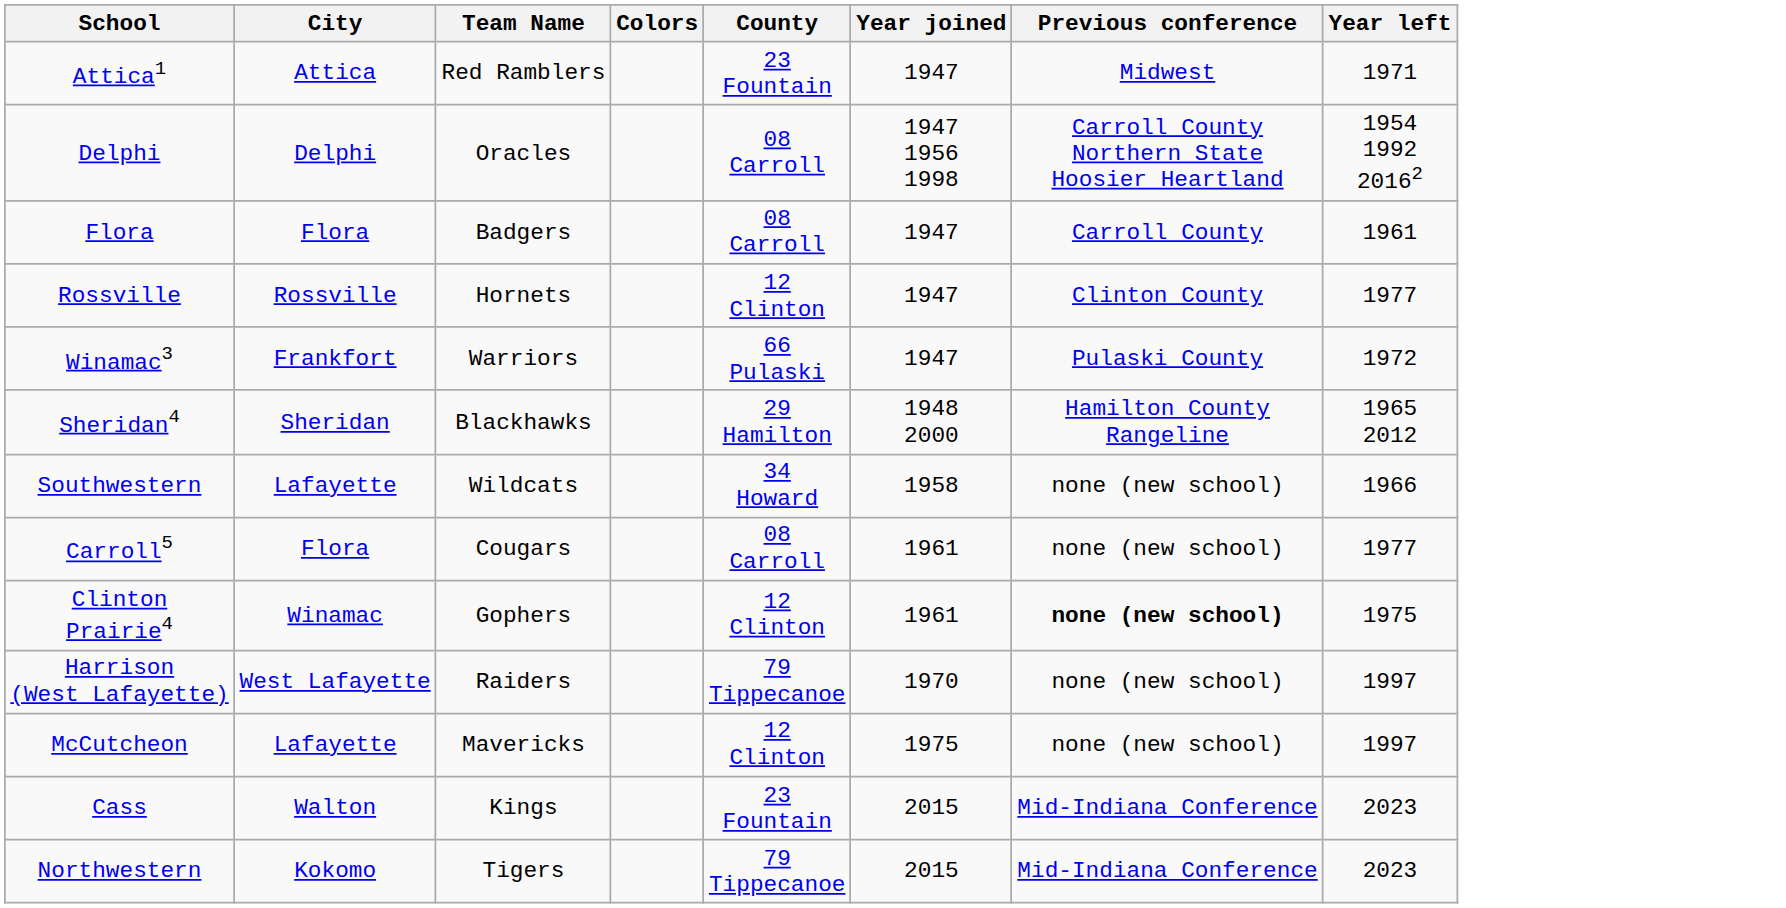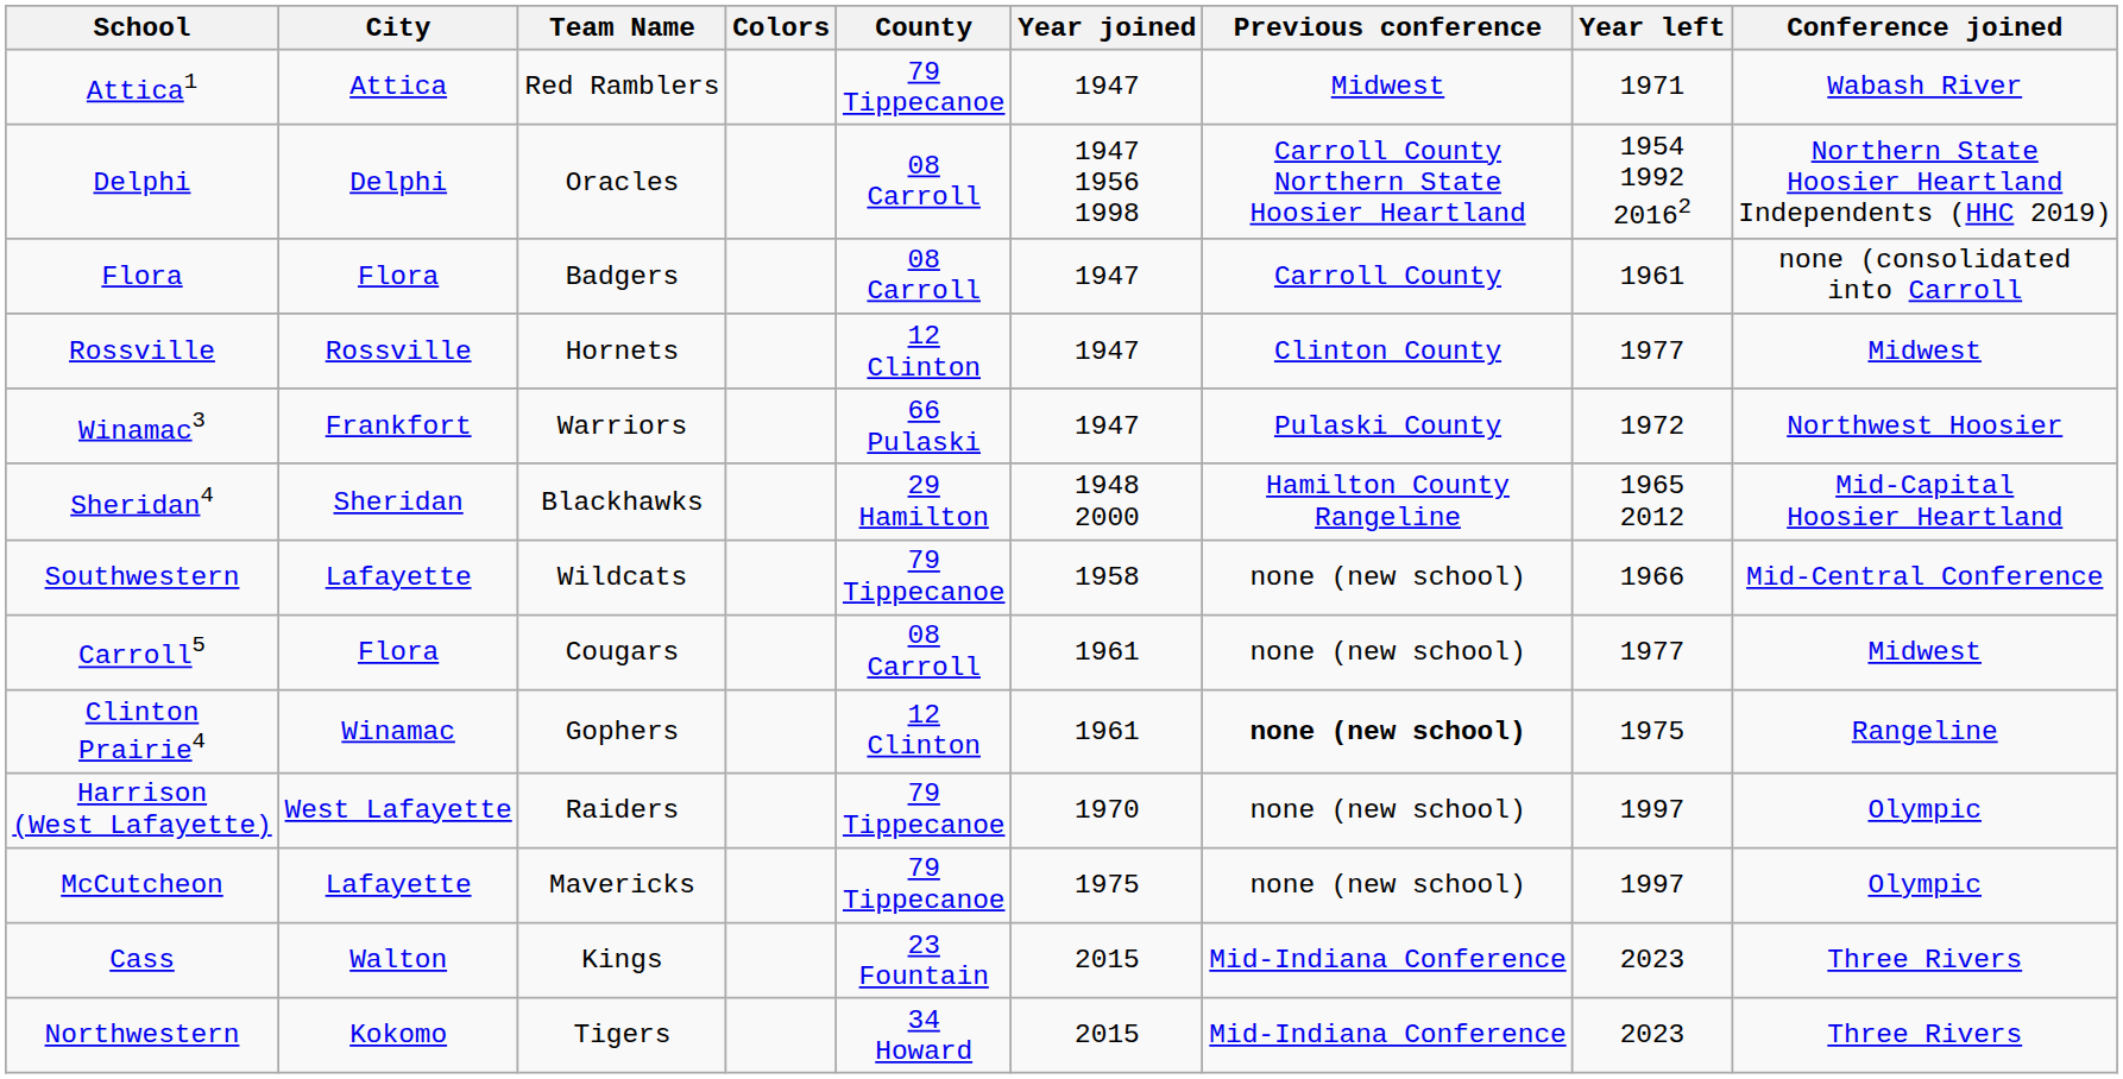+ column: Conference joined | Wabash River | Northern State Hoosier Heartland Independents (HHC 2019) | none (consolidated into Carroll | Midwest | Northwest Hoosier | Mid-Capital Hoosier Heartland | Mid-Central Conference | Midwest | Rangeline | Olympic | Olympic | Three Rivers | Three Rivers
Attica1 | County: 23 Fountain -> 79 Tippecanoe
Southwestern | County: 34 Howard -> 79 Tippecanoe
McCutcheon | County: 12 Clinton -> 79 Tippecanoe
Northwestern | County: 79 Tippecanoe -> 34 Howard
